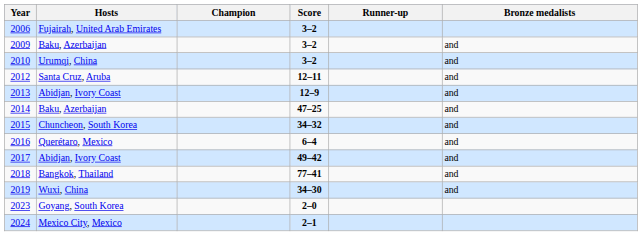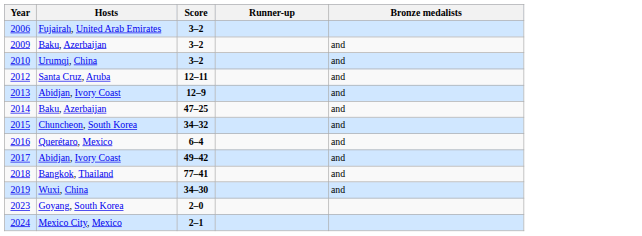- column: Champion
